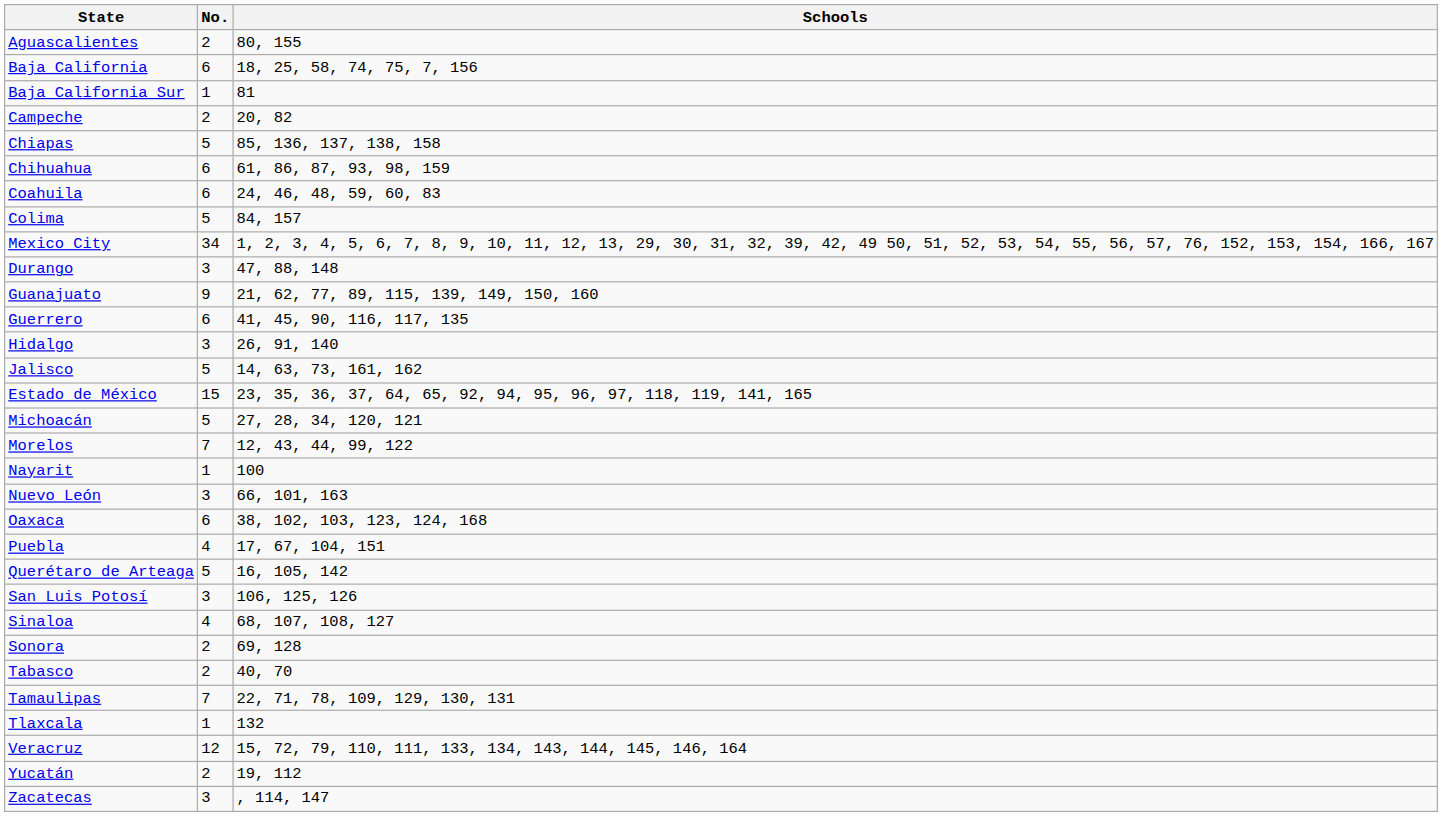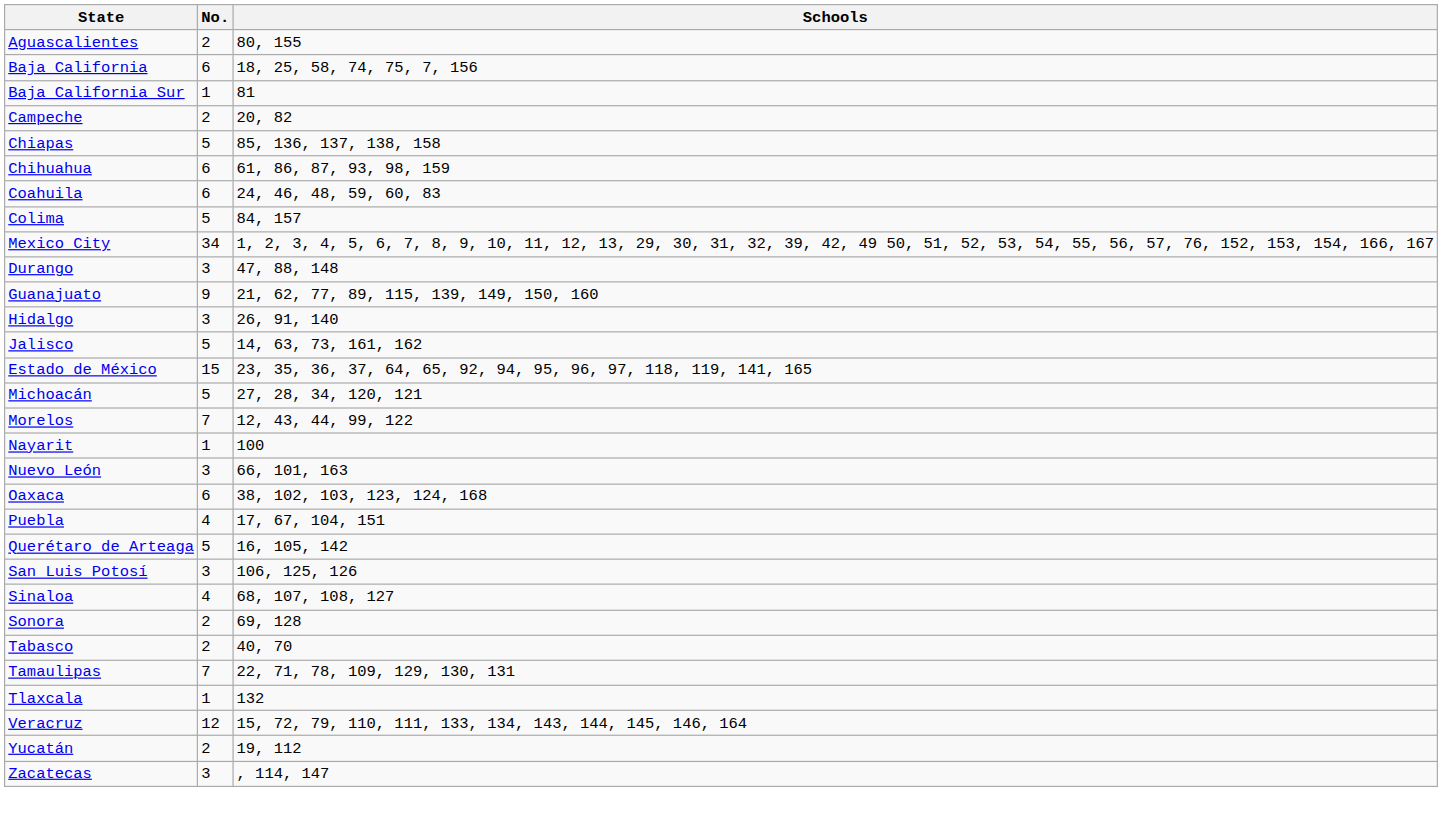- row: Guerrero | 6 | 41, 45, 90, 116, 117, 135
